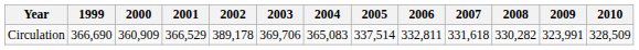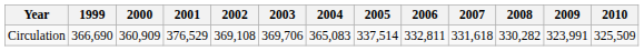Circulation | 2001: 366,529 -> 376,529
Circulation | 2002: 389,178 -> 369,108
Circulation | 2010: 328,509 -> 325,509
